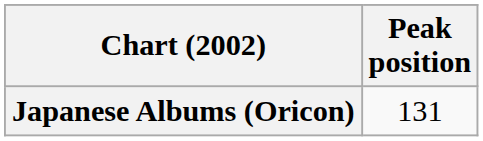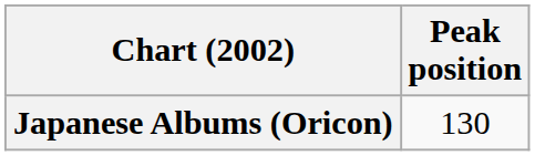Japanese Albums (Oricon) | Peak position: 131 -> 130
